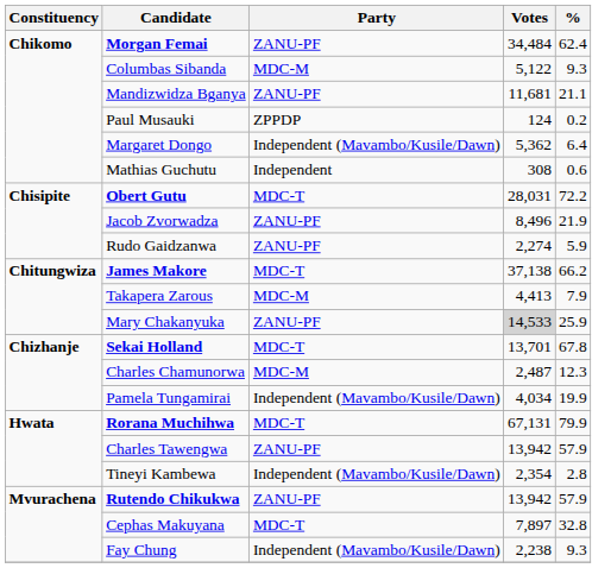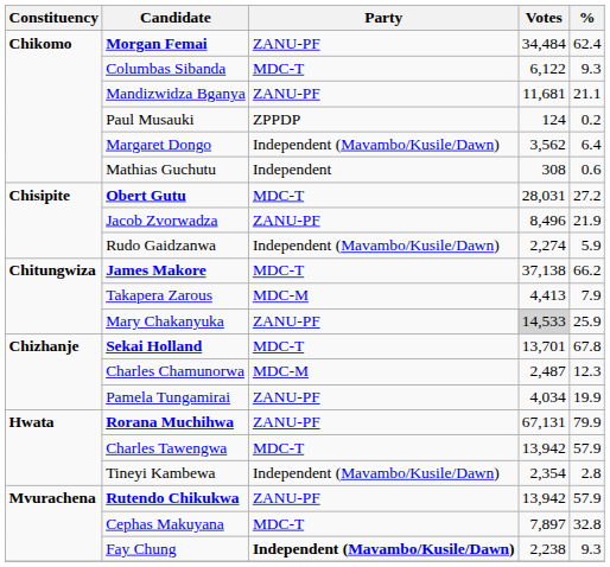Columbas Sibanda | Party: MDC-M -> MDC-T
Columbas Sibanda | Votes: 5,122 -> 6,122
Margaret Dongo | Votes: 5,362 -> 3,562
Obert Gutu | %: 72.2 -> 27.2
Rudo Gaidzanwa | Party: ZANU-PF -> Independent (Mavambo/Kusile/Dawn)
Pamela Tungamirai | Party: Independent (Mavambo/Kusile/Dawn) -> ZANU-PF
Rorana Muchihwa | Party: MDC-T -> ZANU-PF
Charles Tawengwa | Party: ZANU-PF -> MDC-T
Fay Chung | Party: normal -> bold
